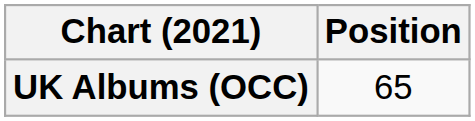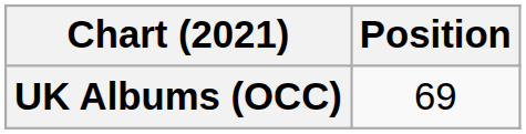UK Albums (OCC) | Position: 65 -> 69
